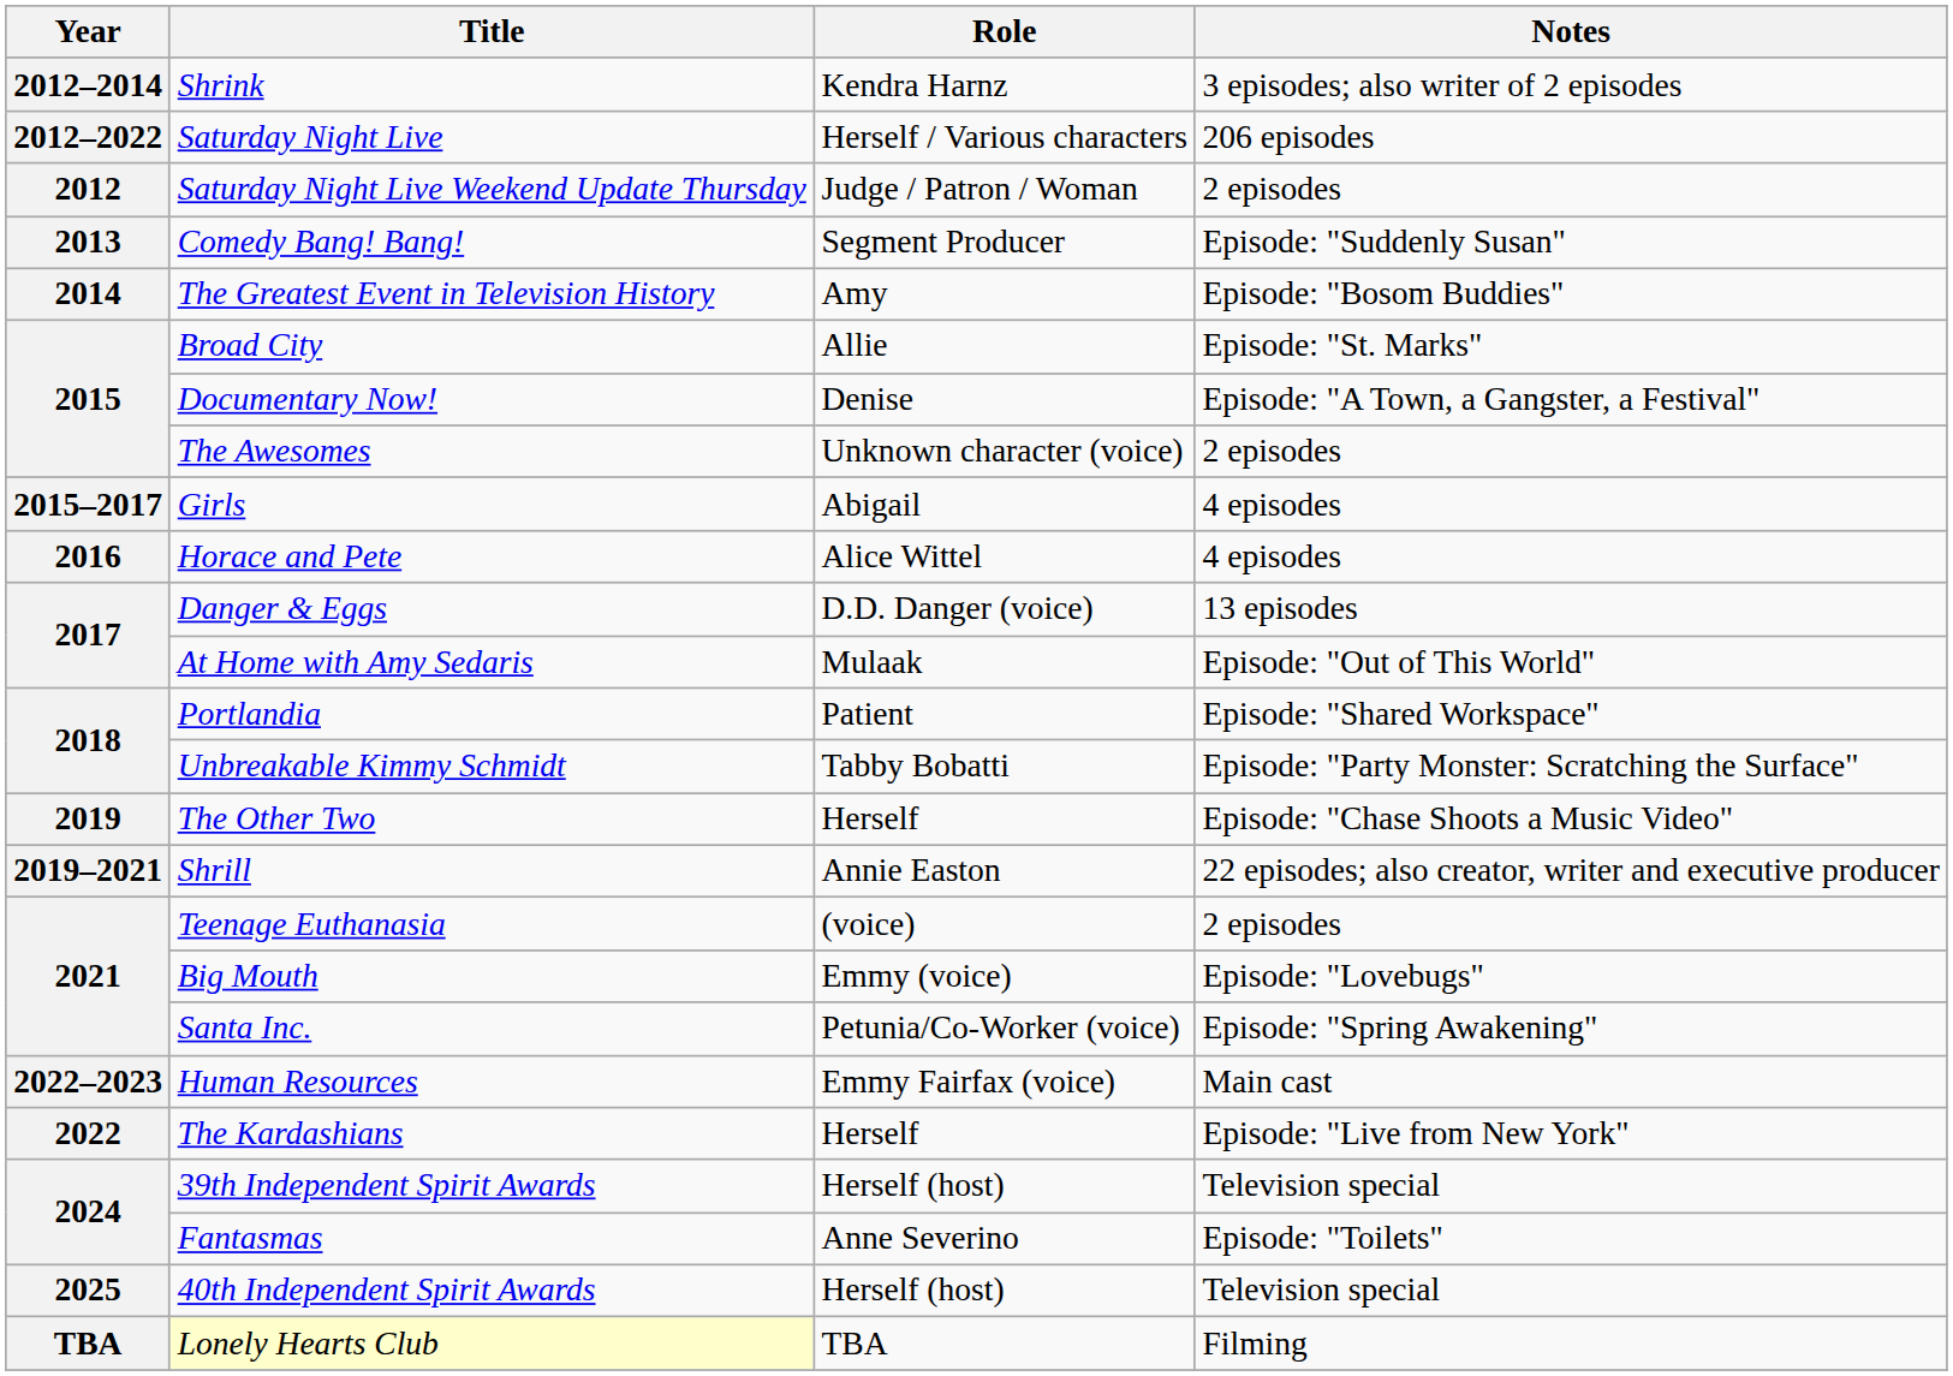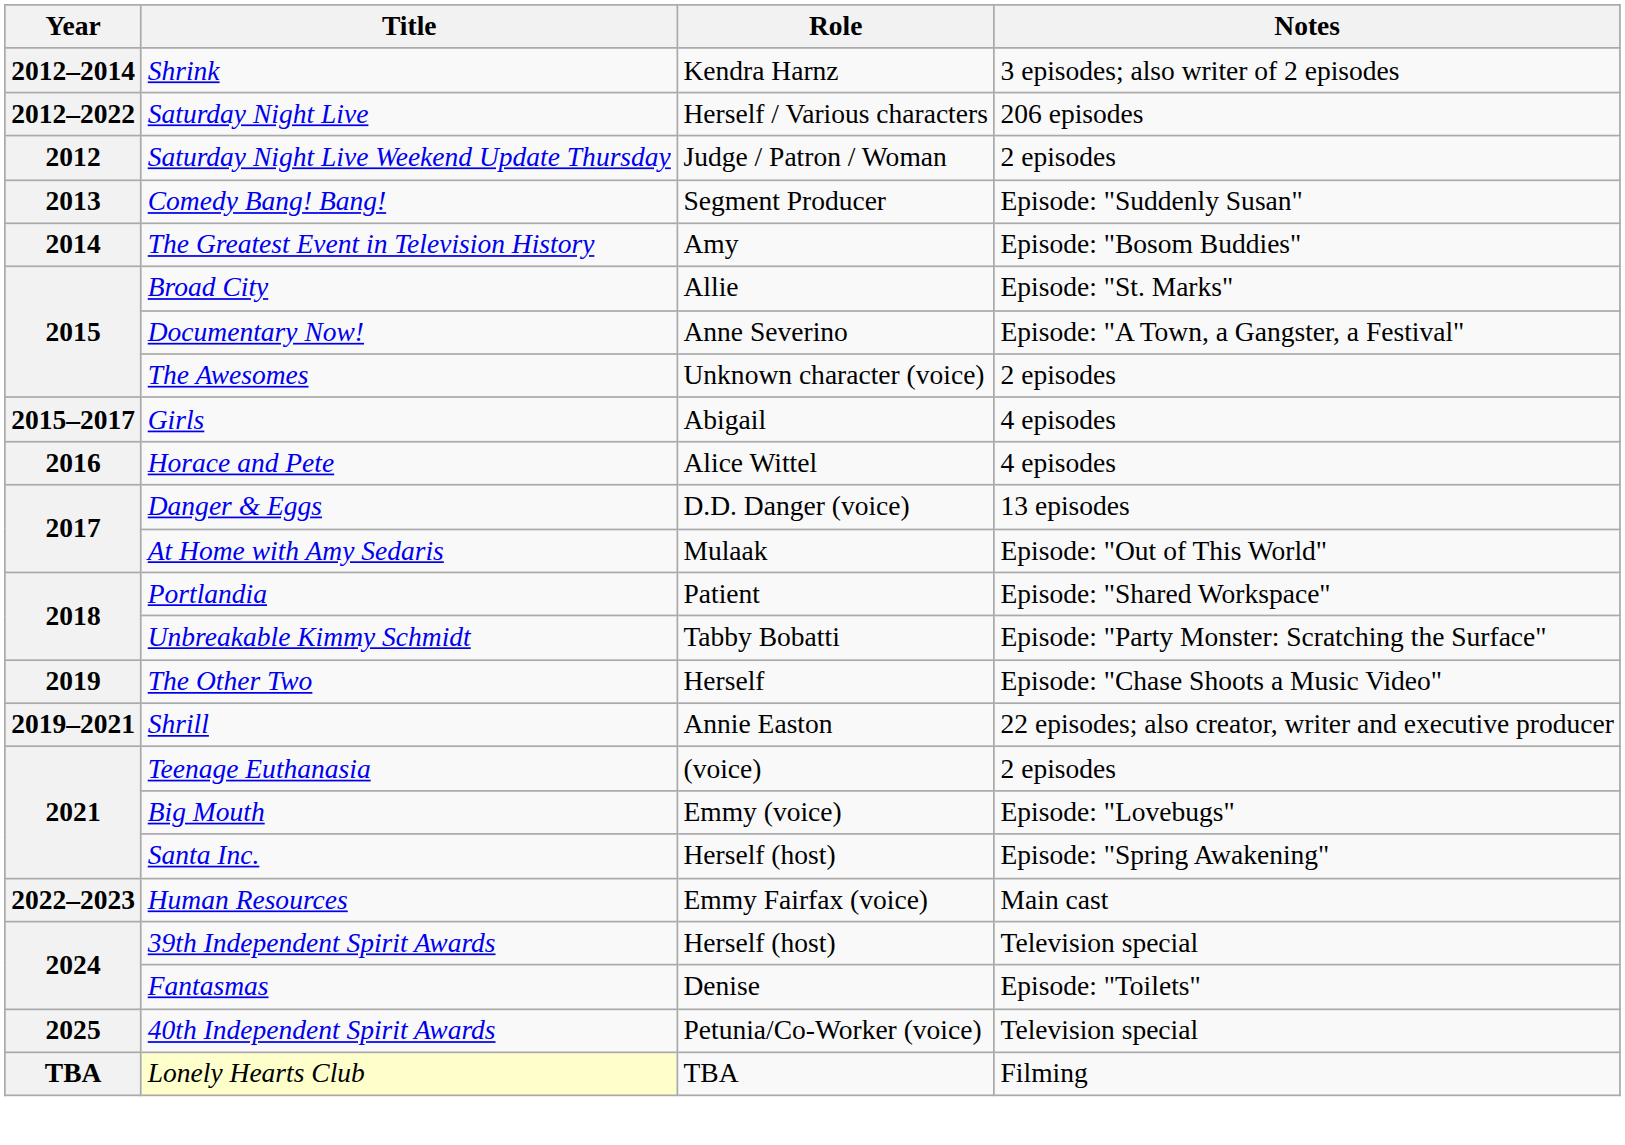Documentary Now! | Role: Denise -> Anne Severino
Santa Inc. | Role: Petunia/Co-Worker (voice) -> Herself (host)
- row: 2022 | The Kardashians | Herself | Episode: "Live from New York"
Fantasmas | Role: Anne Severino -> Denise
40th Independent Spirit Awards | Role: Herself (host) -> Petunia/Co-Worker (voice)
